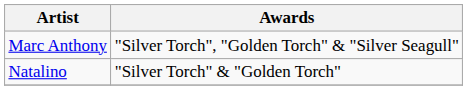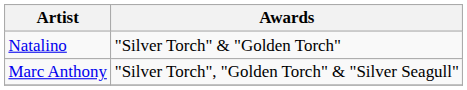rows swapped: Natalino <-> Marc Anthony
